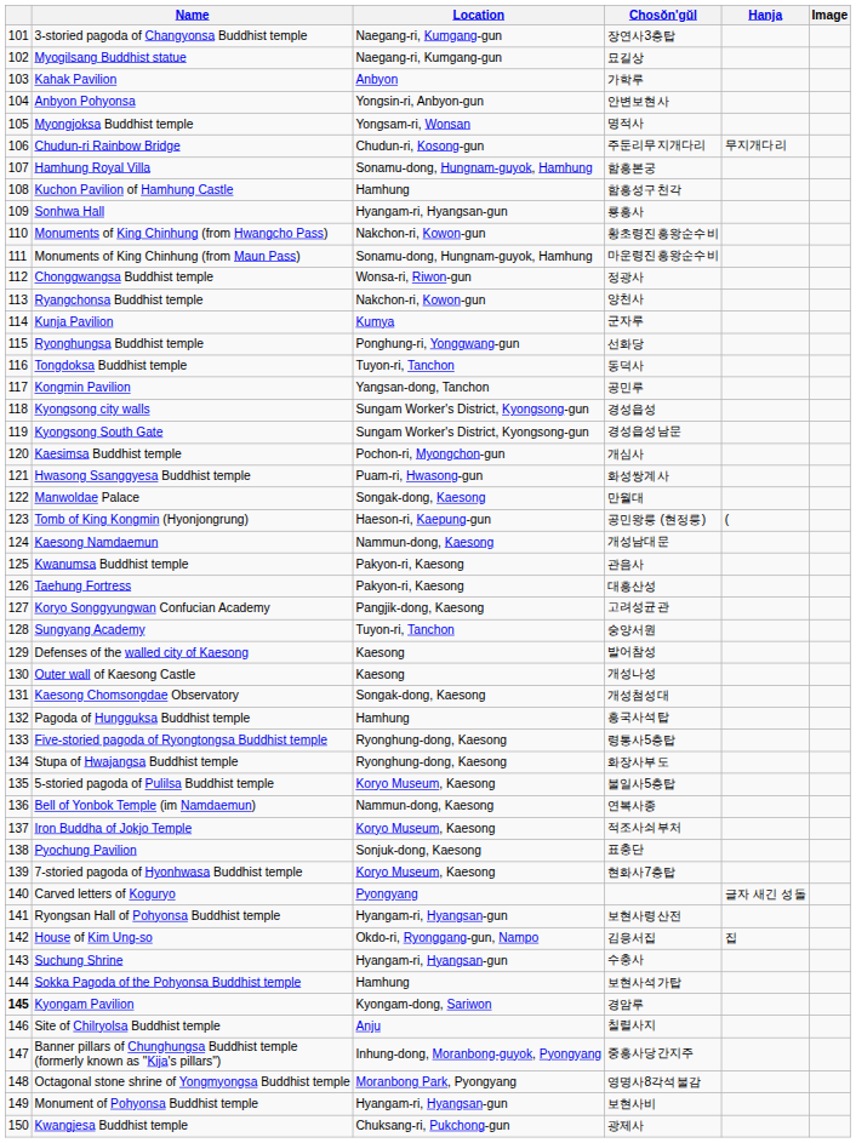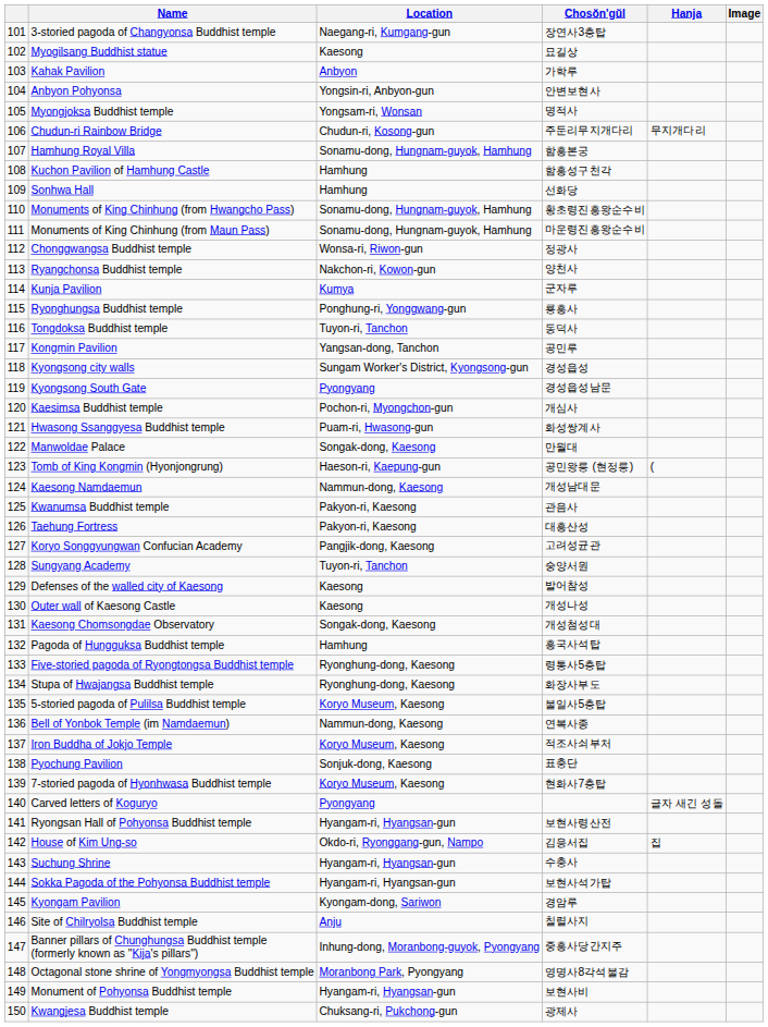Myogilsang Buddhist statue | Location: Naegang-ri, Kumgang-gun -> Kaesong
Sonhwa Hall | Location: Hyangam-ri, Hyangsan-gun -> Hamhung
Sonhwa Hall | Chosŏn'gŭl: 룡흥사 -> 선화당
Monuments of King Chinhung (from Hwangcho Pass) | Location: Nakchon-ri, Kowon-gun -> Sonamu-dong, Hungnam-guyok, Hamhung
Ryonghungsa Buddhist temple | Chosŏn'gŭl: 선화당 -> 룡흥사
Kyongsong South Gate | Location: Sungam Worker's District, Kyongsong-gun -> Pyongyang
Sokka Pagoda of the Pohyonsa Buddhist temple | Location: Hamhung -> Hyangam-ri, Hyangsan-gun
Kyongam Pavilion | column 1: bold -> normal
